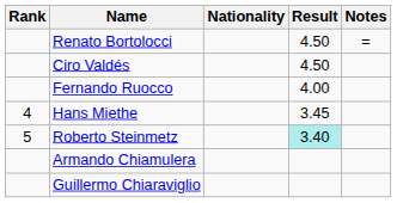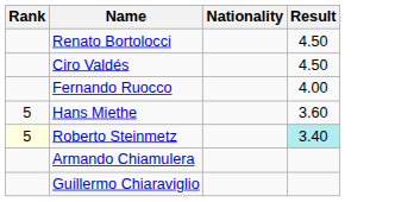- column: Notes | =
Hans Miethe | Rank: 4 -> 5
Hans Miethe | Result: 3.45 -> 3.60
Roberto Steinmetz | Rank: no background -> lightyellow background
